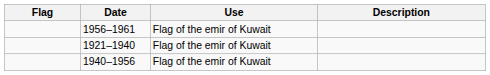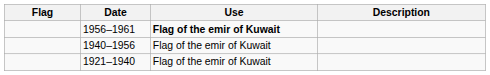1956–1961 | Use: normal -> bold
rows swapped: 1940–1956 <-> 1921–1940
